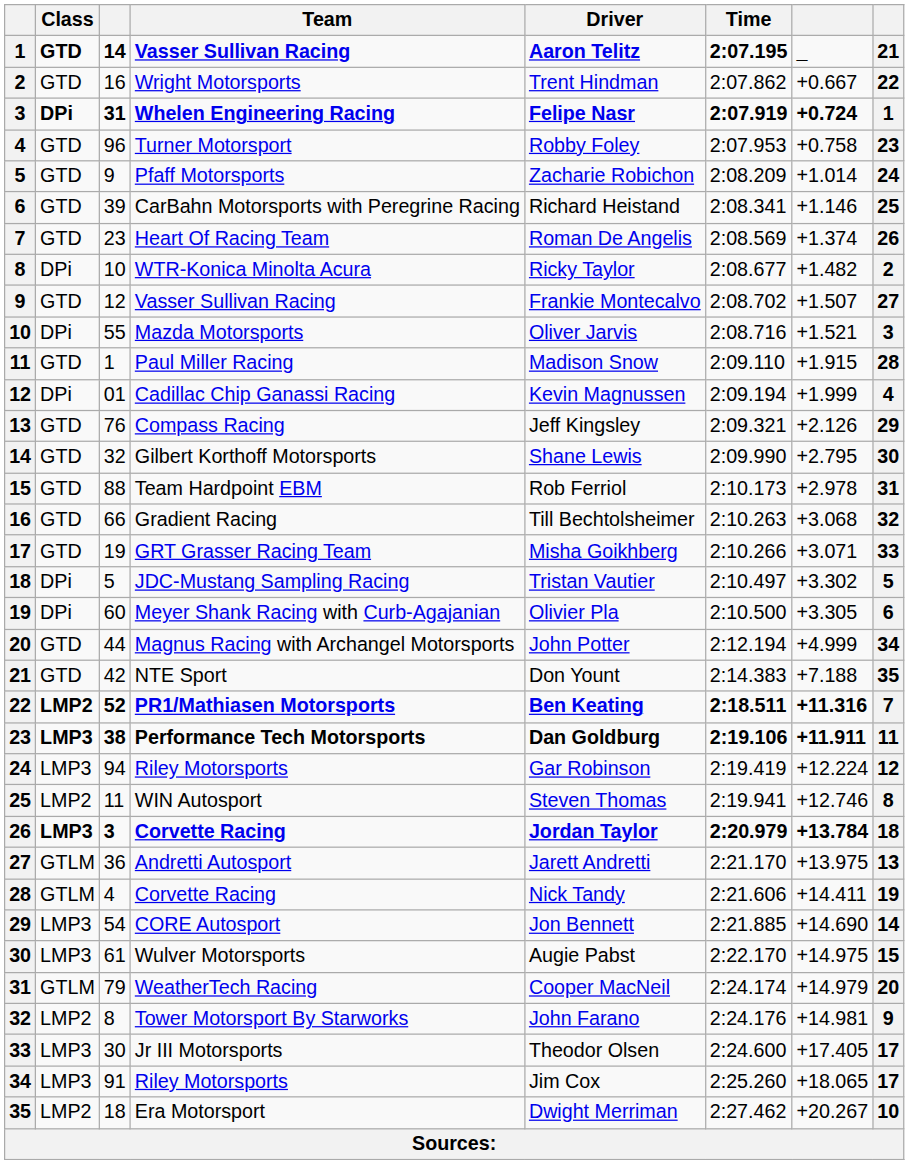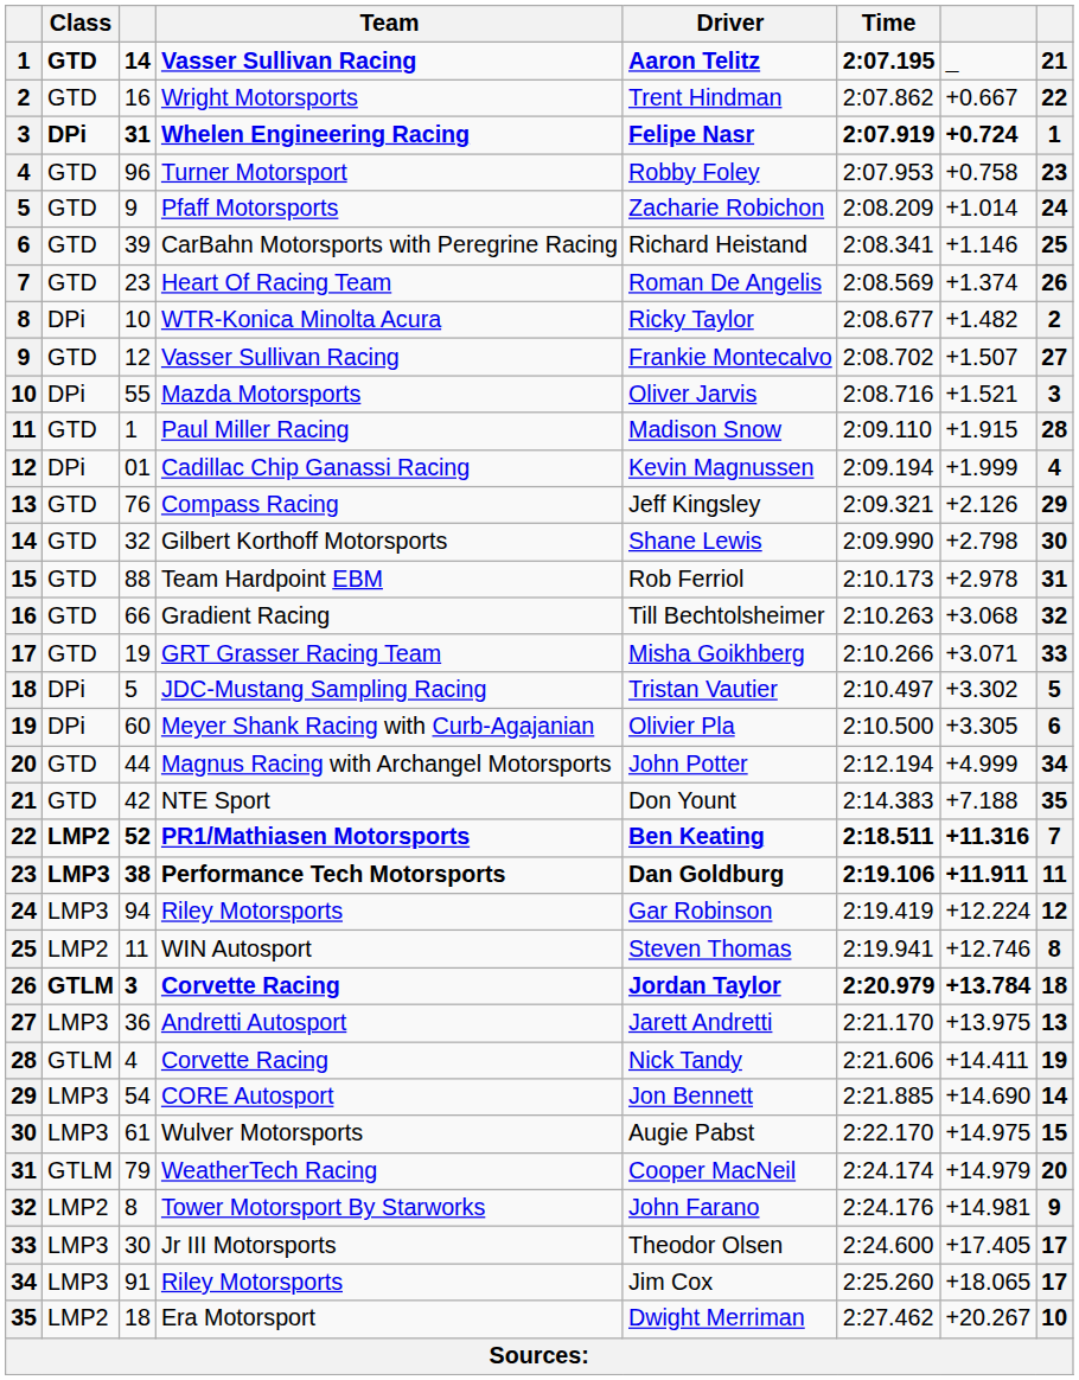Gilbert Korthoff Motorsports | column 7: +2.795 -> +2.798
26 / Corvette Racing | Class: LMP3 -> GTLM
Andretti Autosport | Class: GTLM -> LMP3
